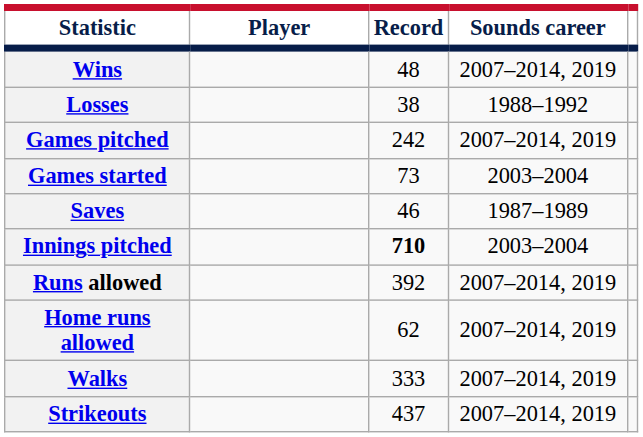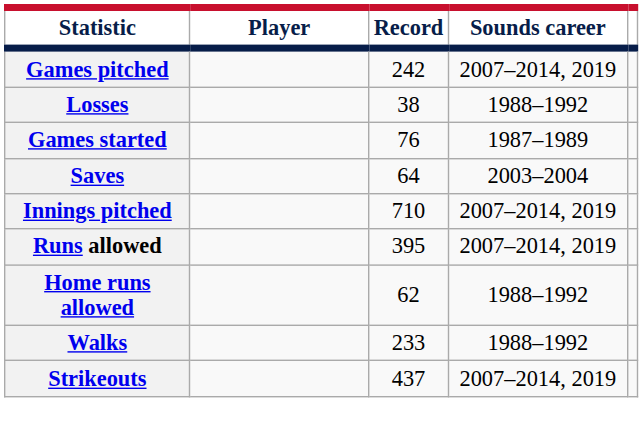- row: Wins | 48 | 2007–2014, 2019
rows swapped: Losses <-> Games pitched
Games started | Record: 73 -> 76
Games started | Sounds career: 2003–2004 -> 1987–1989
Saves | Record: 46 -> 64
Saves | Sounds career: 1987–1989 -> 2003–2004
Innings pitched | Record: bold -> normal
Innings pitched | Sounds career: 2003–2004 -> 2007–2014, 2019
Runs allowed | Record: 392 -> 395
Home runs allowed | Sounds career: 2007–2014, 2019 -> 1988–1992
Walks | Record: 333 -> 233
Walks | Sounds career: 2007–2014, 2019 -> 1988–1992
